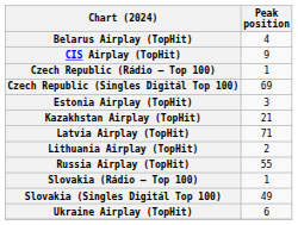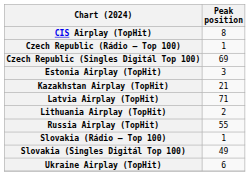- row: Belarus Airplay (TopHit) | 4
CIS Airplay (TopHit) | Peak position: 9 -> 8
